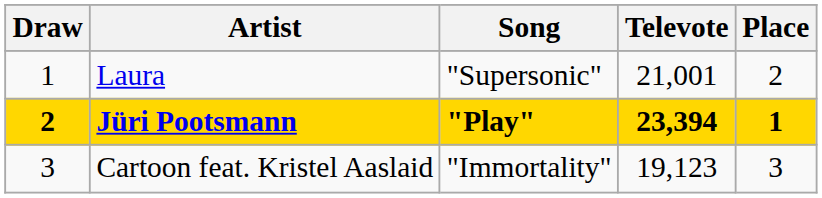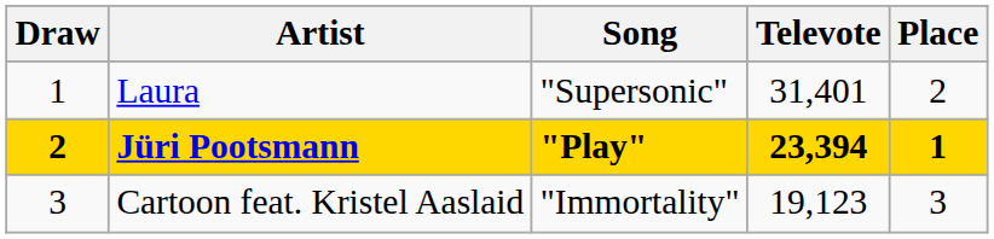Laura | Televote: 21,001 -> 31,401
